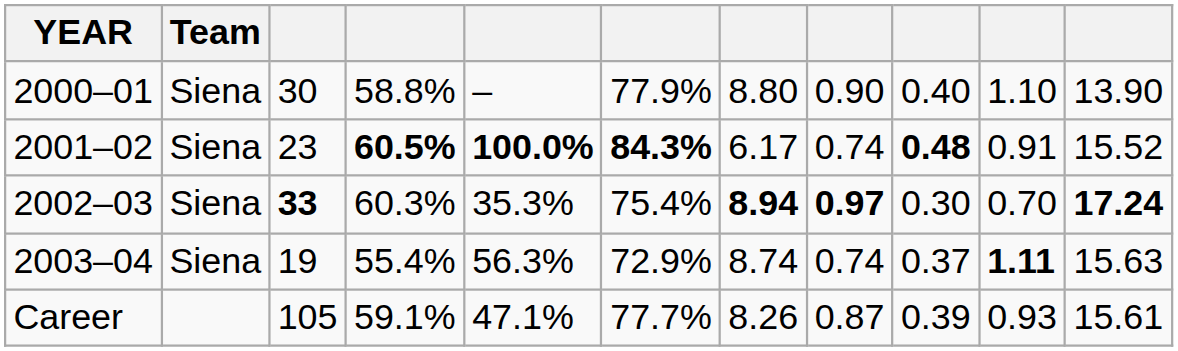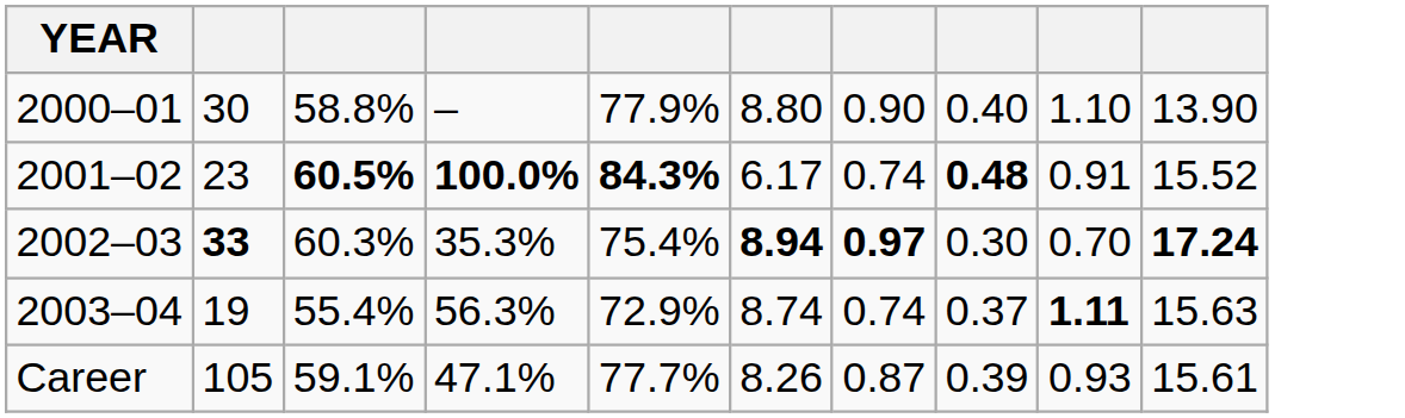- column: Team | Siena | Siena | Siena | Siena
